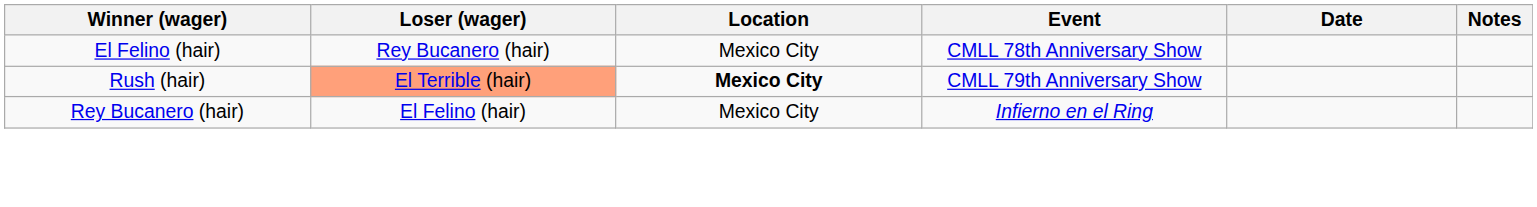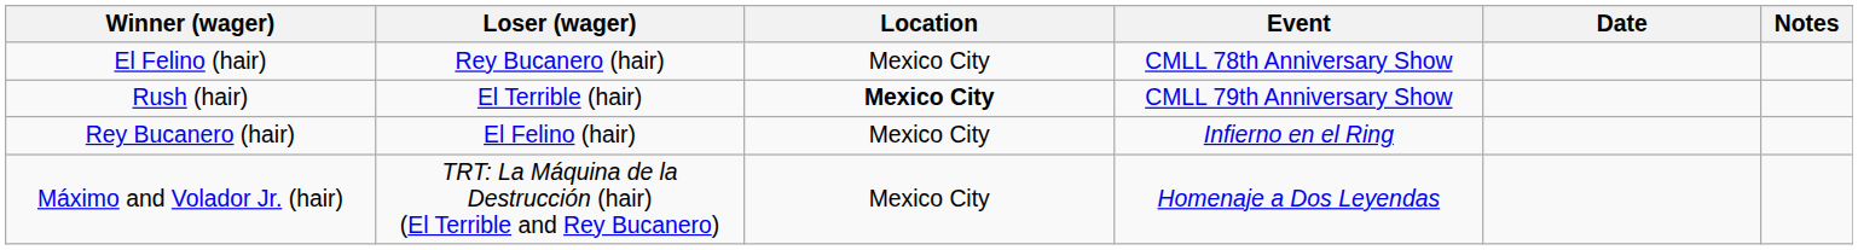Rush (hair) | Loser (wager): lightsalmon background -> no background
+ row: Máximo and Volador Jr. (hair) | TRT: La Máquina de la Destrucción (hair) (El Terrible and Rey Bucanero) | Mexico City | Homenaje a Dos Leyendas
